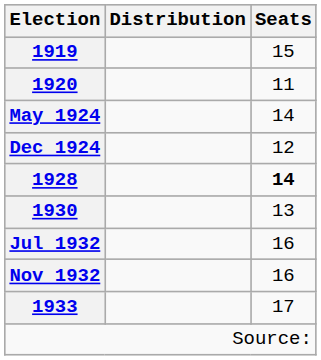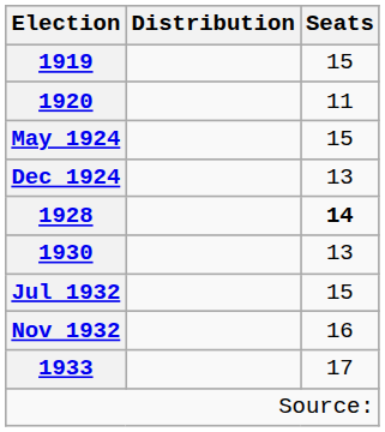May 1924 | Seats: 14 -> 15
Dec 1924 | Seats: 12 -> 13
Jul 1932 | Seats: 16 -> 15
